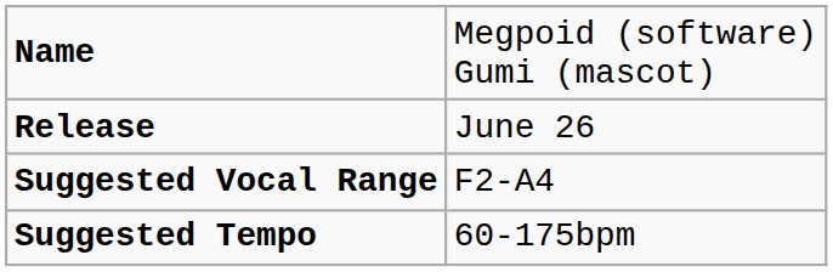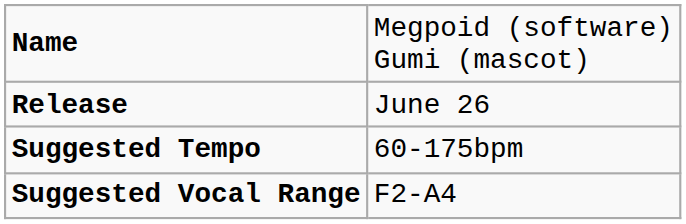rows swapped: Suggested Tempo <-> Suggested Vocal Range
